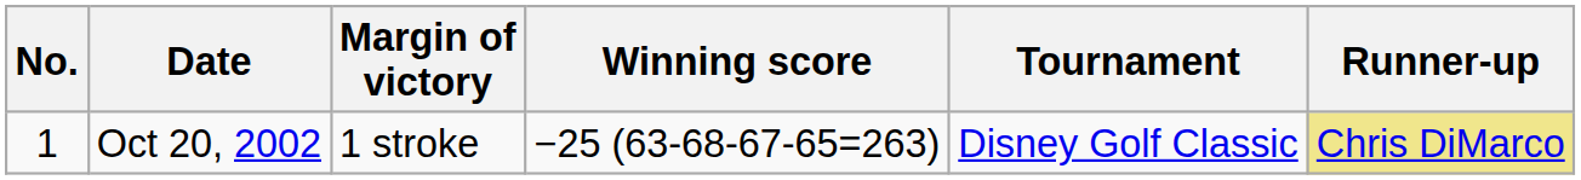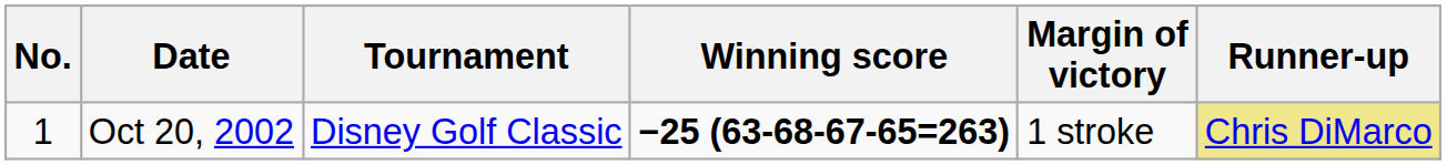columns swapped: Tournament <-> Margin of victory
Oct 20, 2002 | Winning score: normal -> bold
